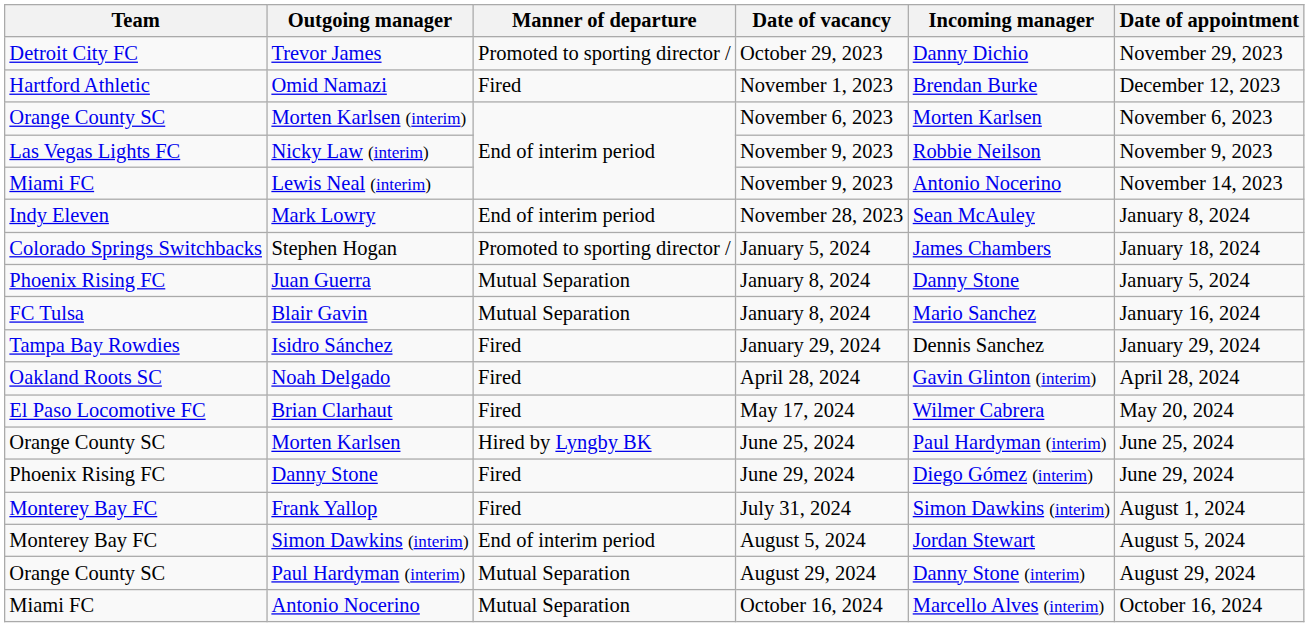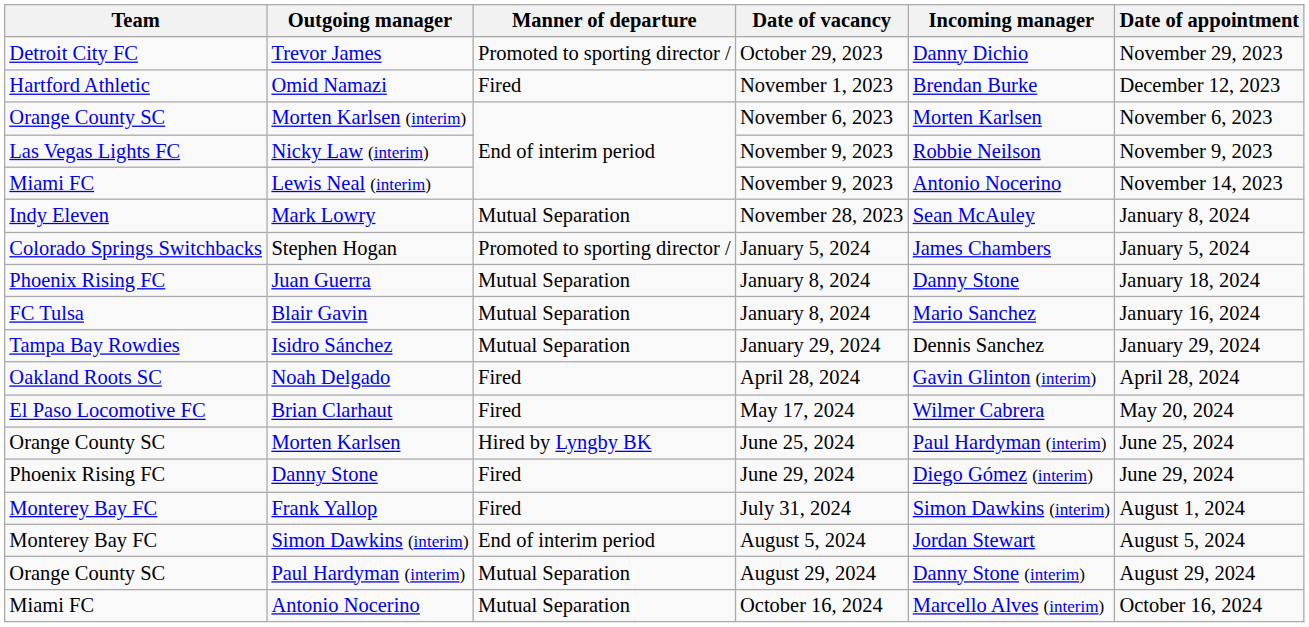Mark Lowry | Manner of departure: End of interim period -> Mutual Separation
Stephen Hogan | Date of appointment: January 18, 2024 -> January 5, 2024
Juan Guerra | Date of appointment: January 5, 2024 -> January 18, 2024
Isidro Sánchez | Manner of departure: Fired -> Mutual Separation
